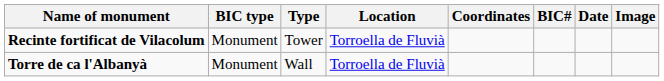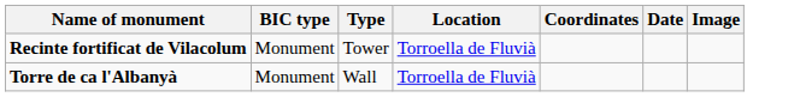- column: BIC#
